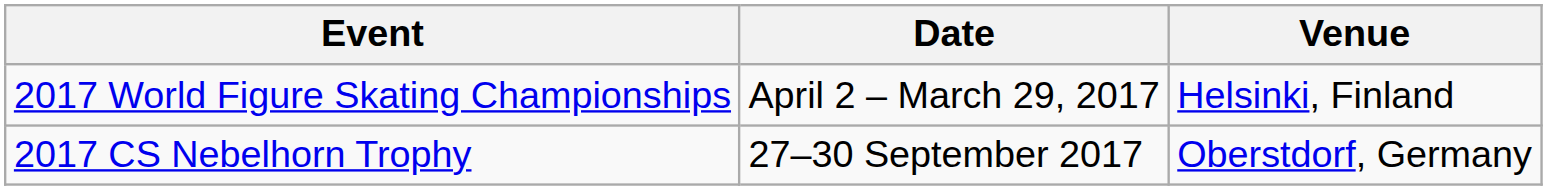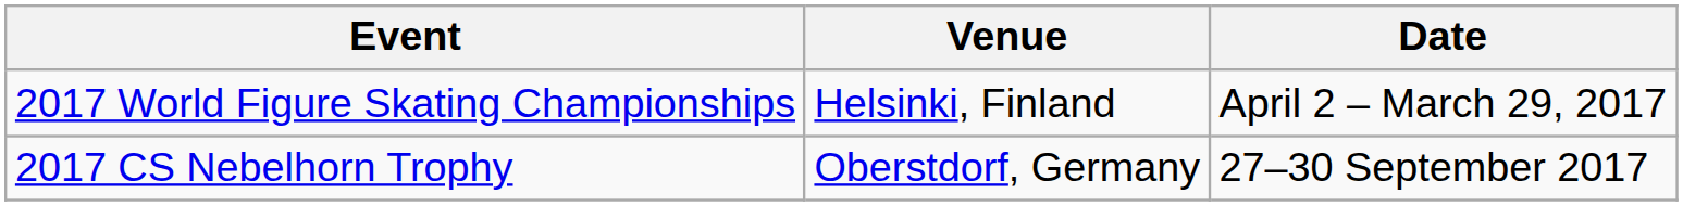columns swapped: Date <-> Venue
